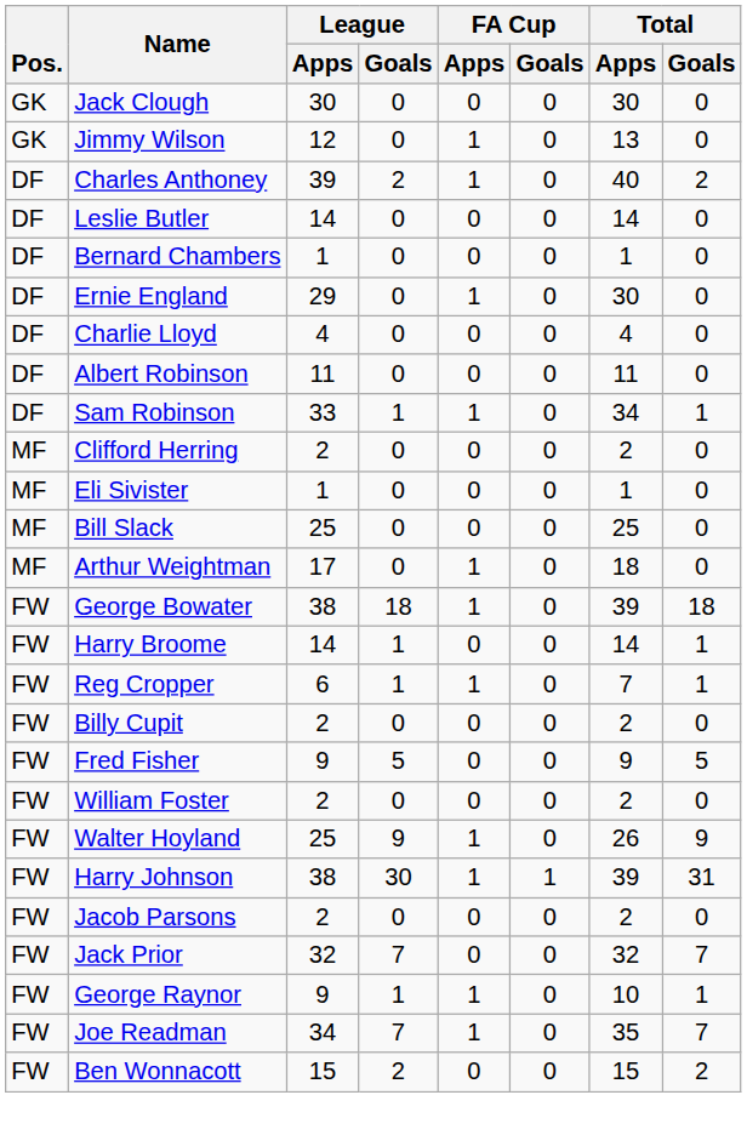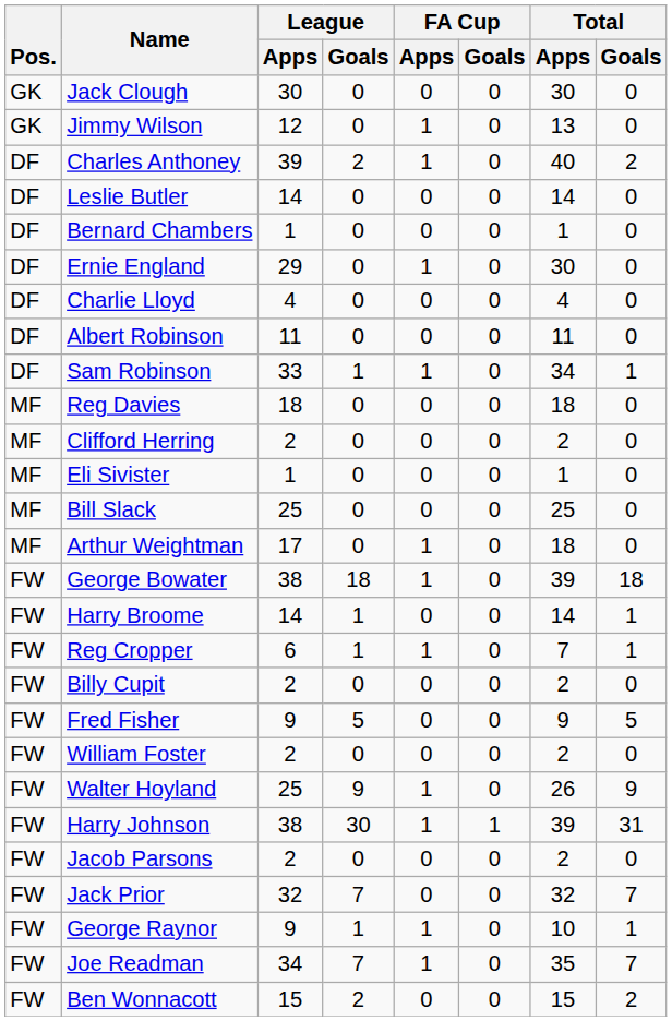+ row: MF | Reg Davies | 18 | 0 | 0 | 0 | 18 | 0
